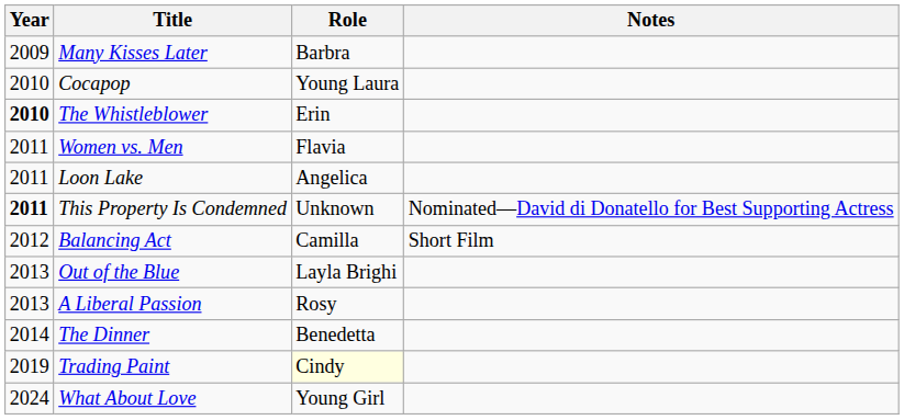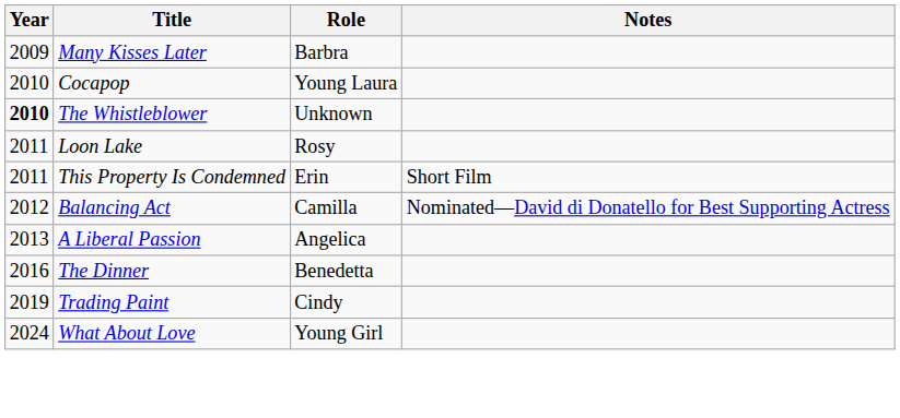The Whistleblower | Role: Erin -> Unknown
- row: 2011 | Women vs. Men | Flavia
Loon Lake | Role: Angelica -> Rosy
This Property Is Condemned | Year: bold -> normal
This Property Is Condemned | Role: Unknown -> Erin
This Property Is Condemned | Notes: Nominated—David di Donatello for Best Supporting Actress -> Short Film
Balancing Act | Notes: Short Film -> Nominated—David di Donatello for Best Supporting Actress
- row: 2013 | Out of the Blue | Layla Brighi
A Liberal Passion | Role: Rosy -> Angelica
The Dinner | Year: 2014 -> 2016
Trading Paint | Role: lightyellow background -> no background
